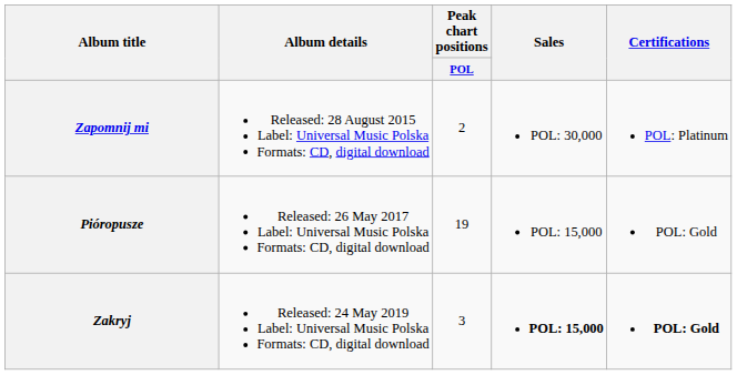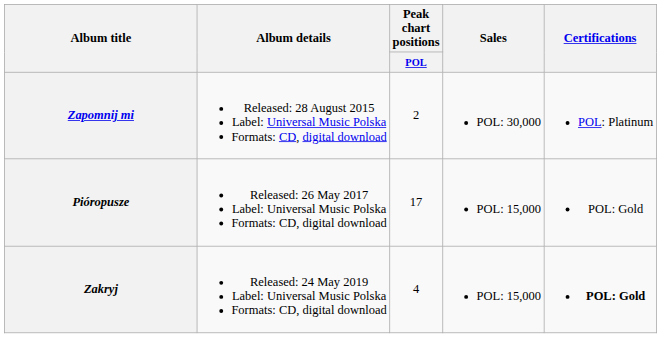Pióropusze | Peak chart positions / POL: 19 -> 17
Zakryj | Peak chart positions / POL: 3 -> 4
Zakryj | Sales: bold -> normal
